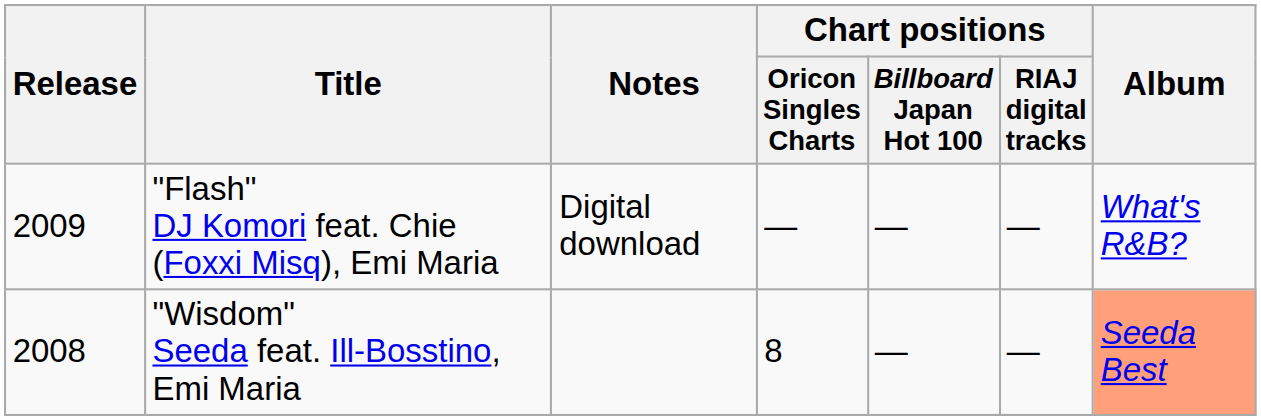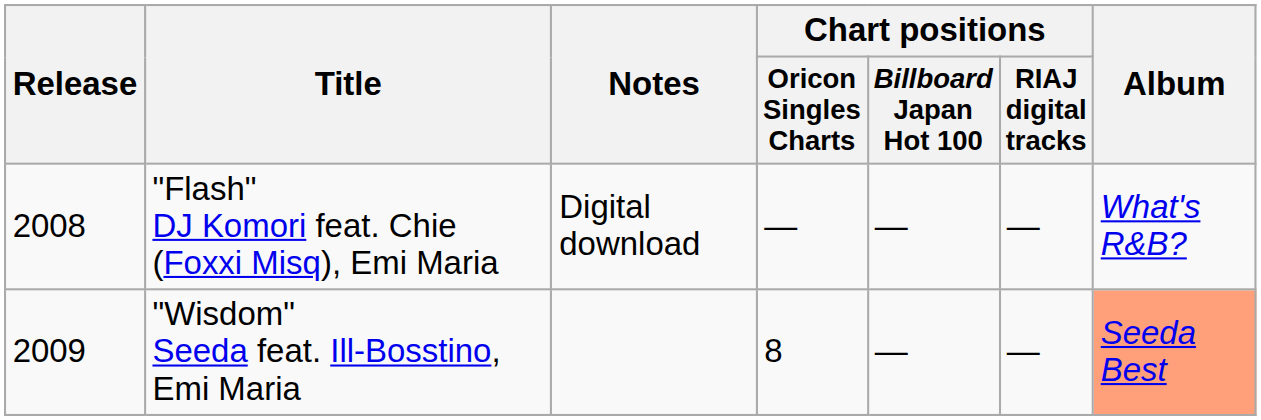"Flash" DJ Komori feat. Chie (Foxxi Misq), Emi Maria | Release: 2009 -> 2008
"Wisdom" Seeda feat. Ill-Bosstino, Emi Maria | Release: 2008 -> 2009
